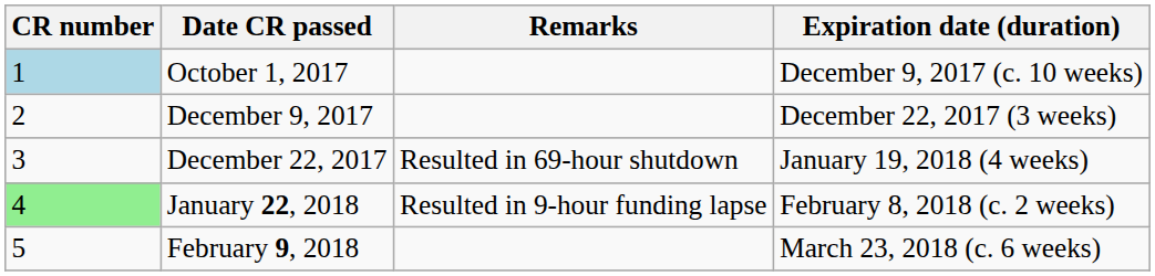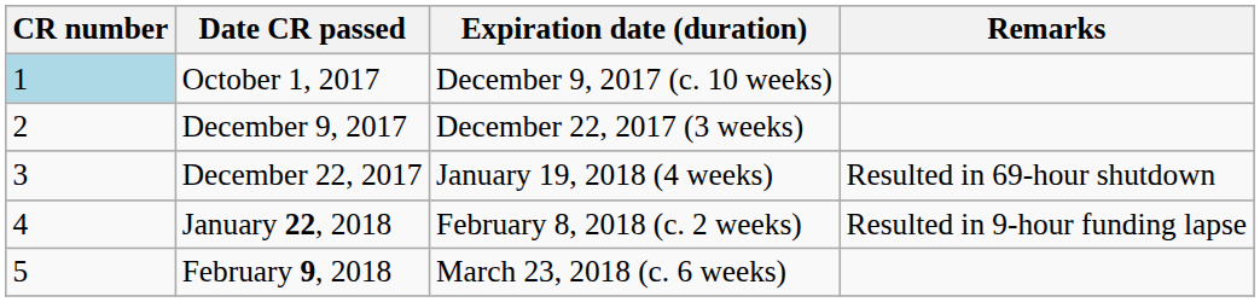columns swapped: Expiration date (duration) <-> Remarks
January 22, 2018 | CR number: lightgreen background -> no background
